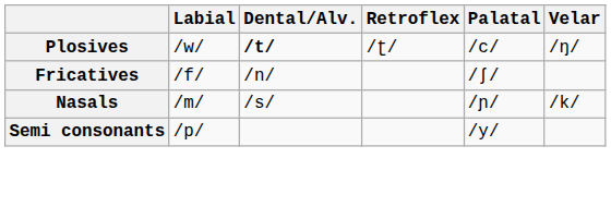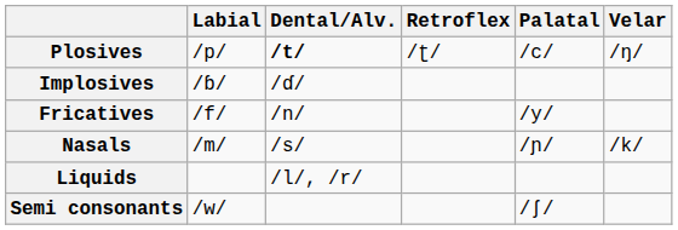Plosives | Labial: /w/ -> /p/
+ row: Implosives | /ɓ/ | /ɗ/
Fricatives | Palatal: /ʃ/ -> /y/
+ row: Liquids | /l/, /r/
Semi consonants | Labial: /p/ -> /w/
Semi consonants | Palatal: /y/ -> /ʃ/
